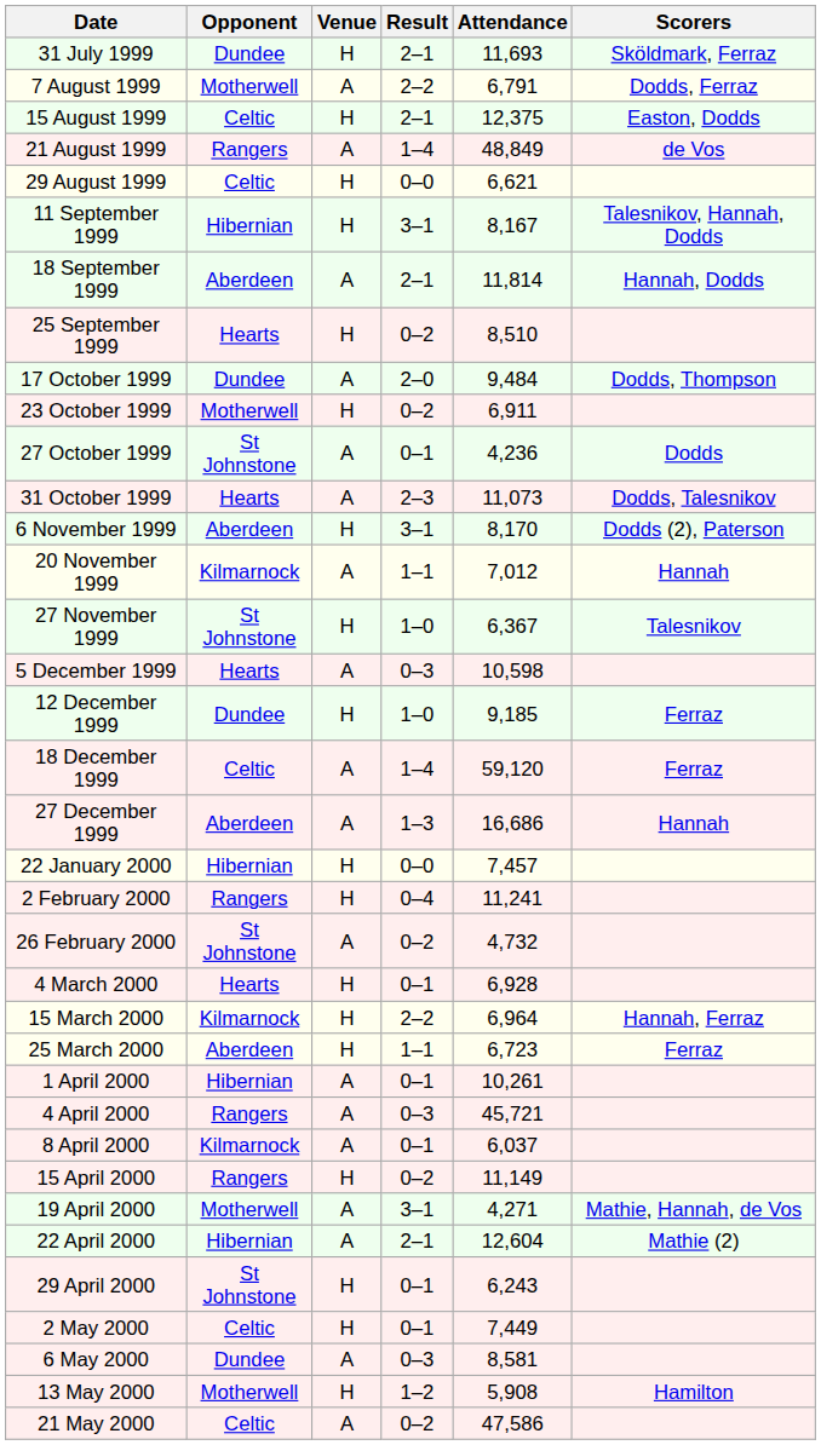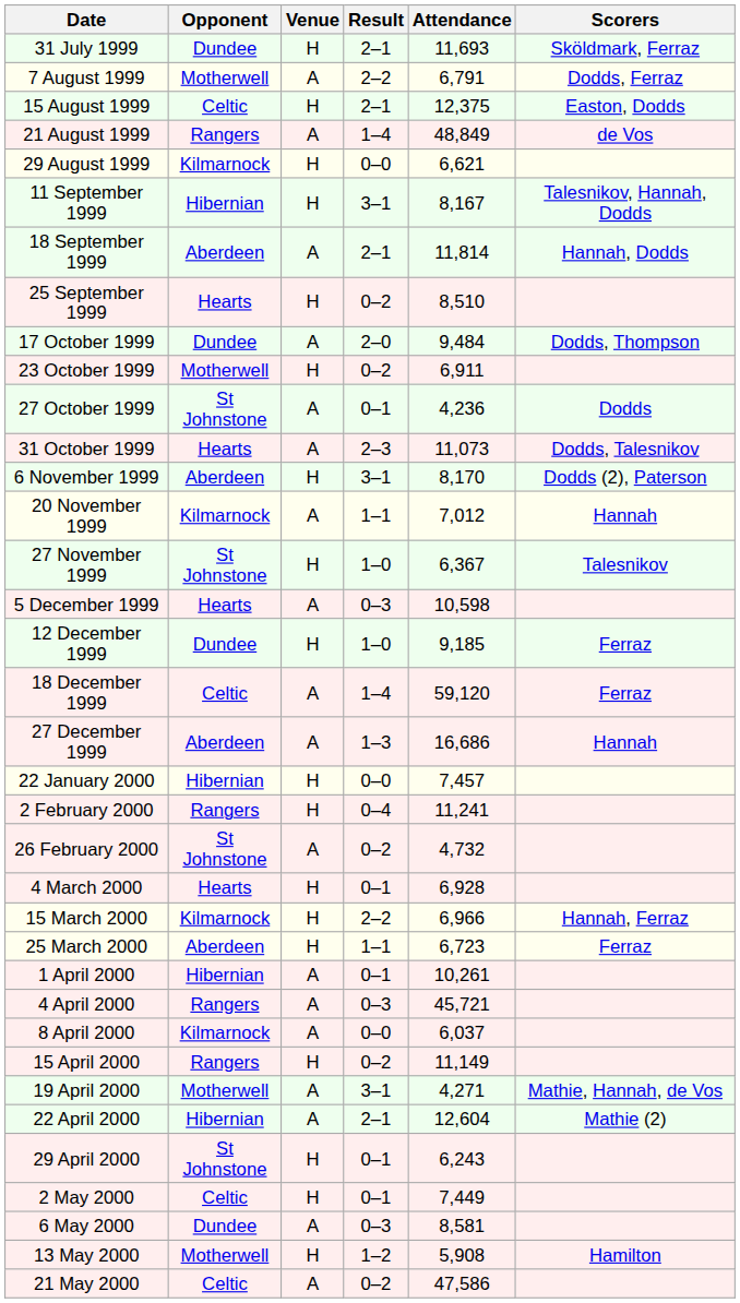29 August 1999 | Opponent: Celtic -> Kilmarnock
15 March 2000 | Attendance: 6,964 -> 6,966
8 April 2000 | Result: 0–1 -> 0–0
